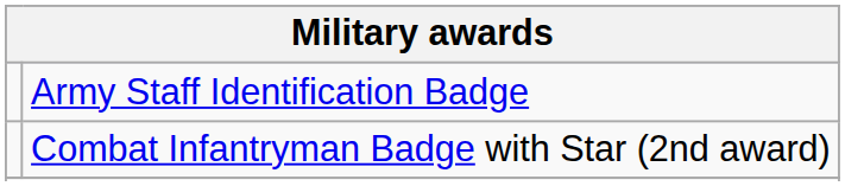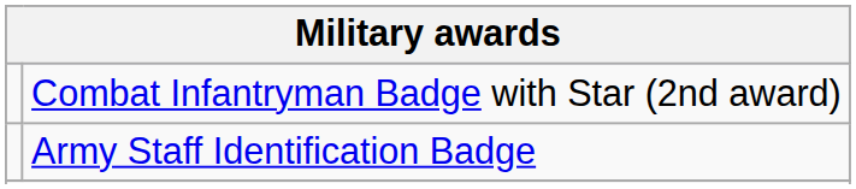rows swapped: Combat Infantryman Badge with Star (2nd award) <-> Army Staff Identification Badge
